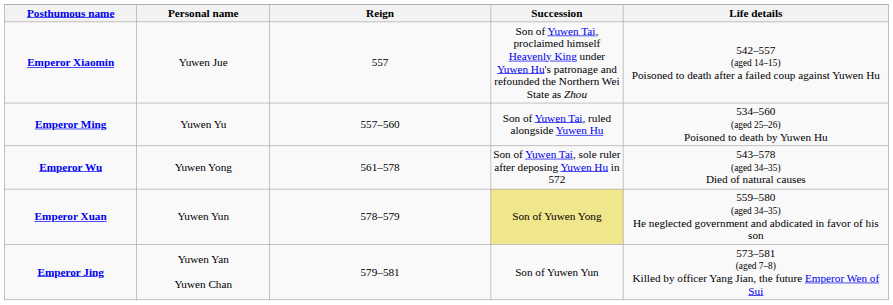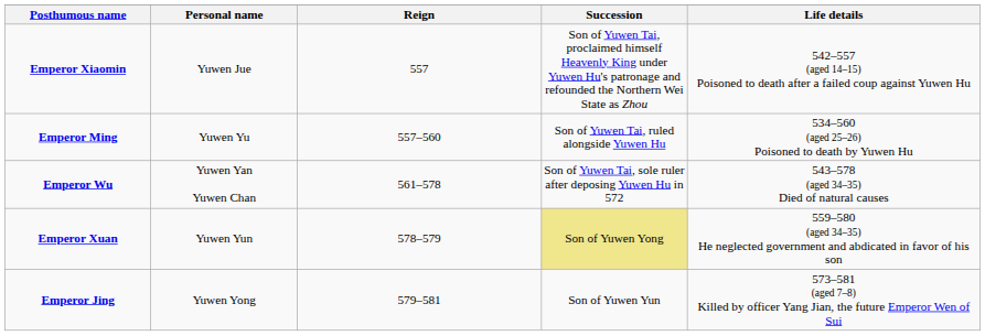Emperor Wu | Personal name: Yuwen Yong -> Yuwen Yan Yuwen Chan
Emperor Jing | Personal name: Yuwen Yan Yuwen Chan -> Yuwen Yong
